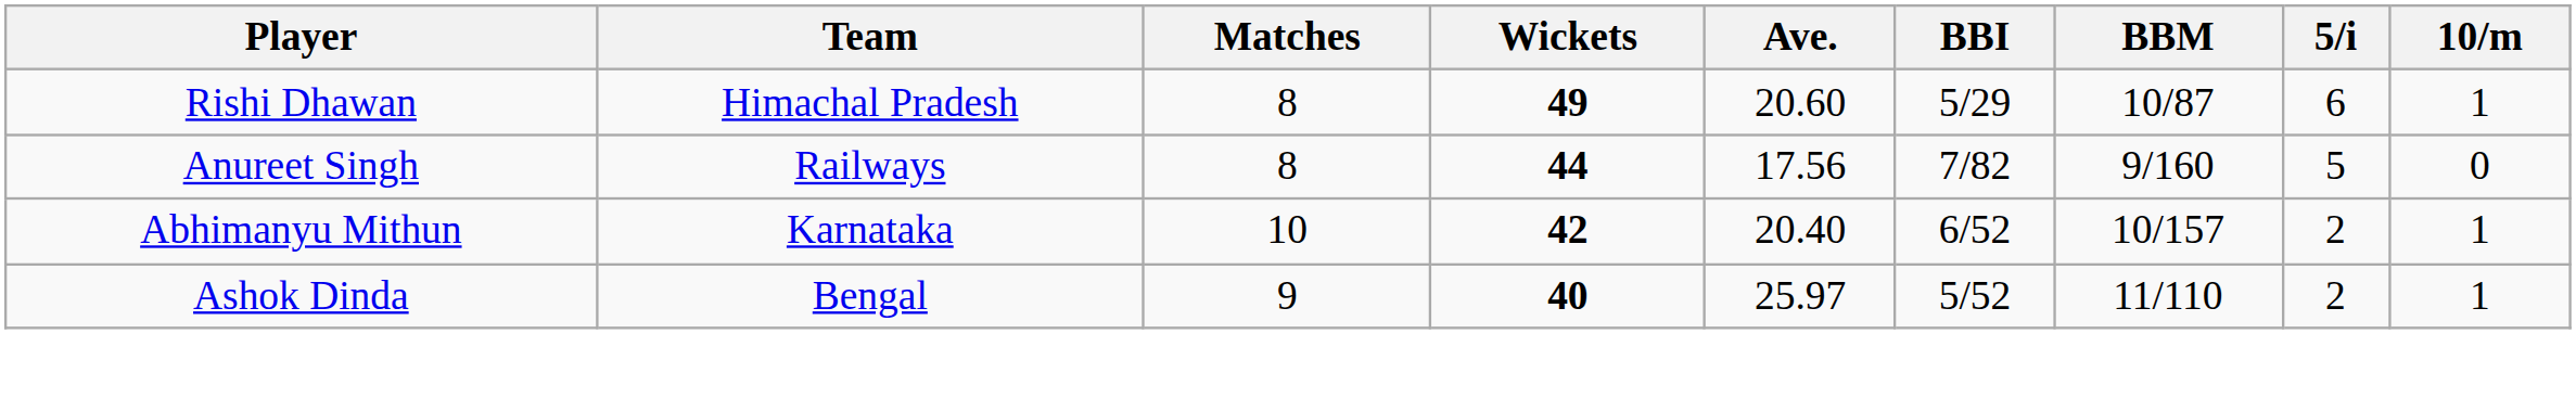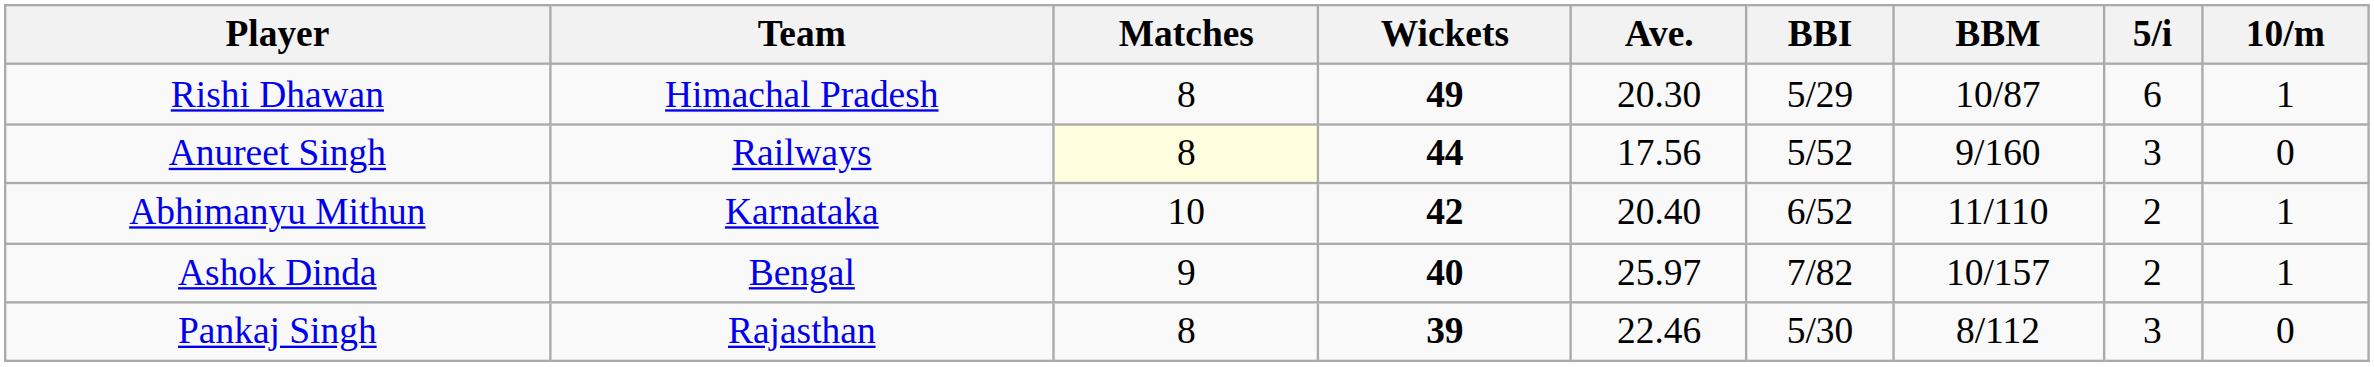Rishi Dhawan | Ave.: 20.60 -> 20.30
Anureet Singh | Matches: no background -> lightyellow background
Anureet Singh | BBI: 7/82 -> 5/52
Anureet Singh | 5/i: 5 -> 3
Abhimanyu Mithun | BBM: 10/157 -> 11/110
Ashok Dinda | BBI: 5/52 -> 7/82
Ashok Dinda | BBM: 11/110 -> 10/157
+ row: Pankaj Singh | Rajasthan | 8 | 39 | 22.46 | 5/30 | 8/112 | 3 | 0
